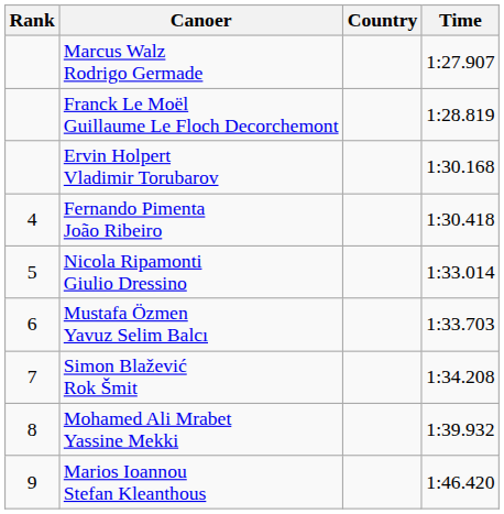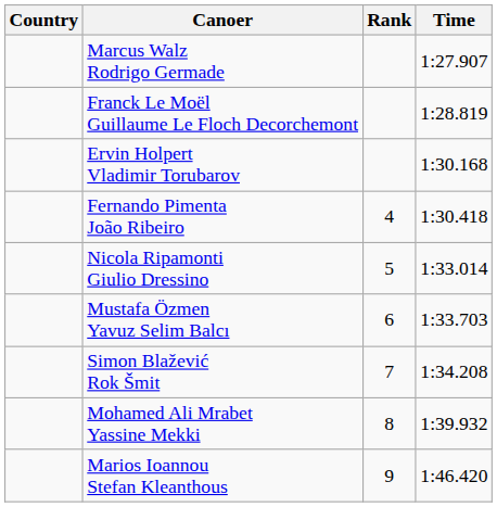columns swapped: Rank <-> Country
